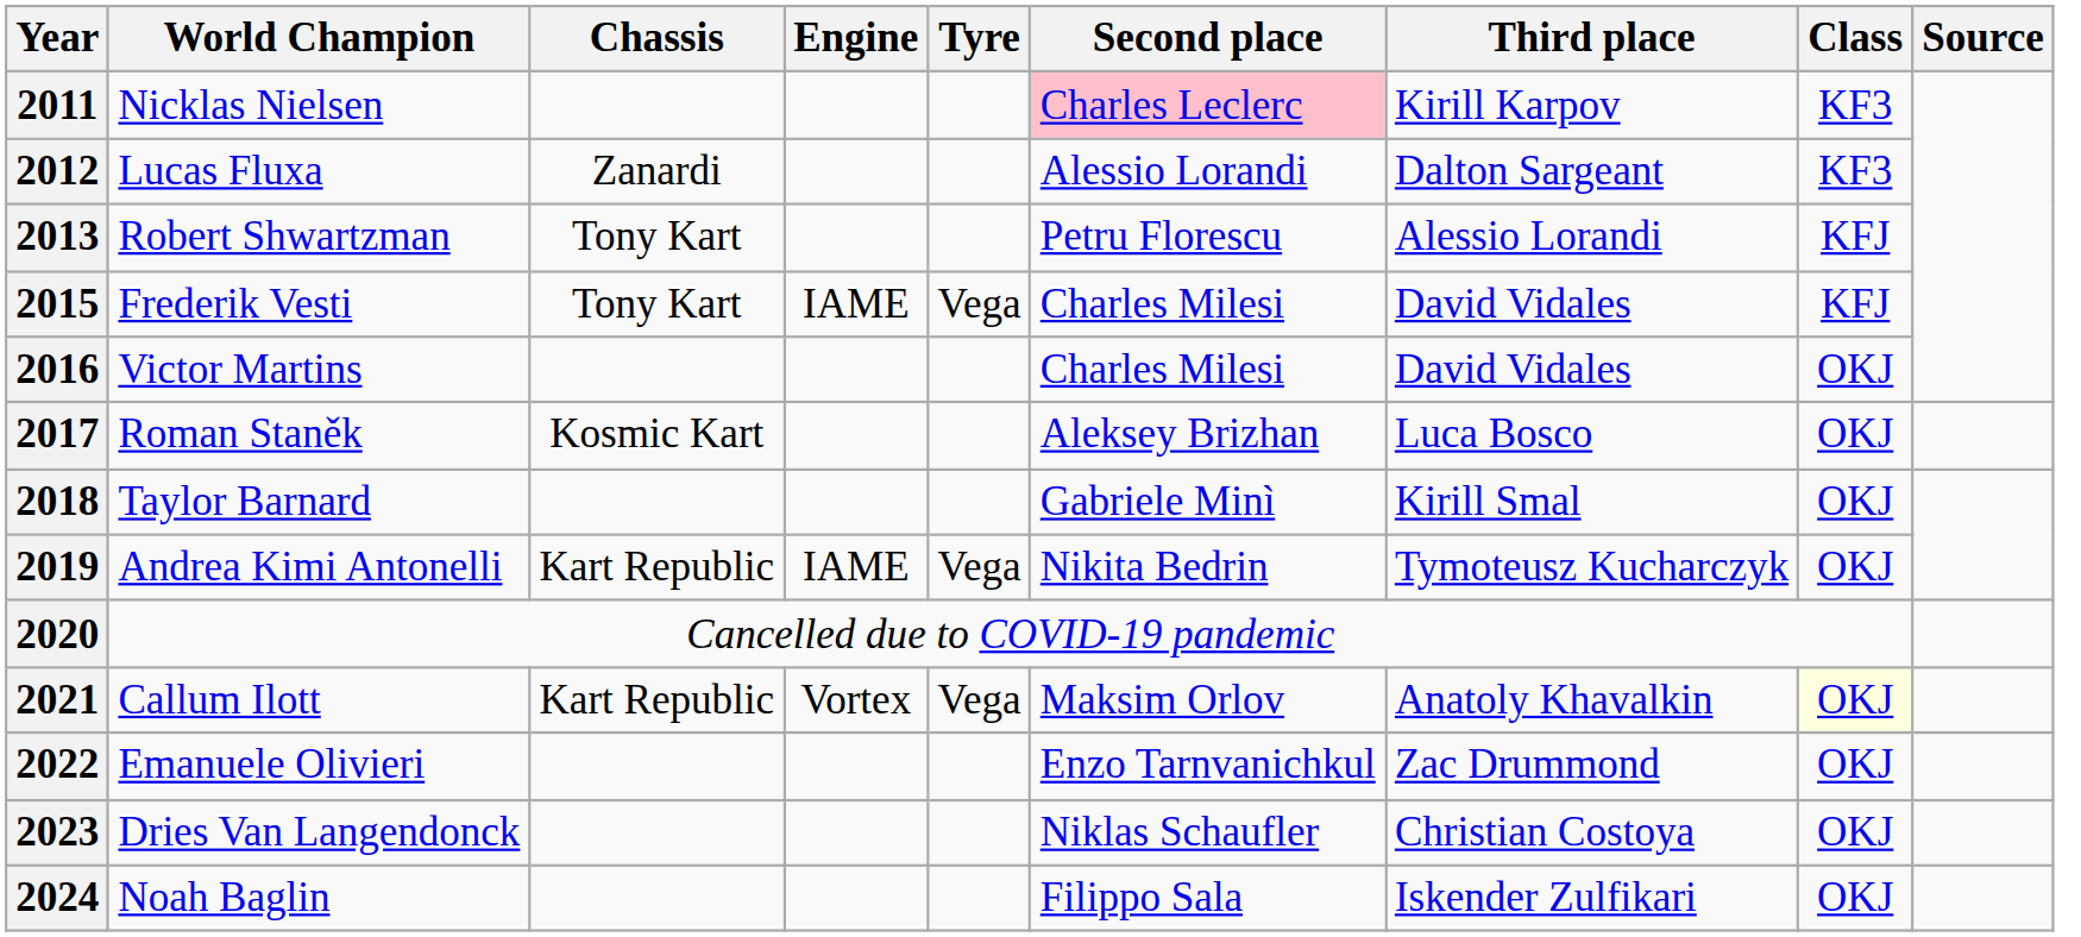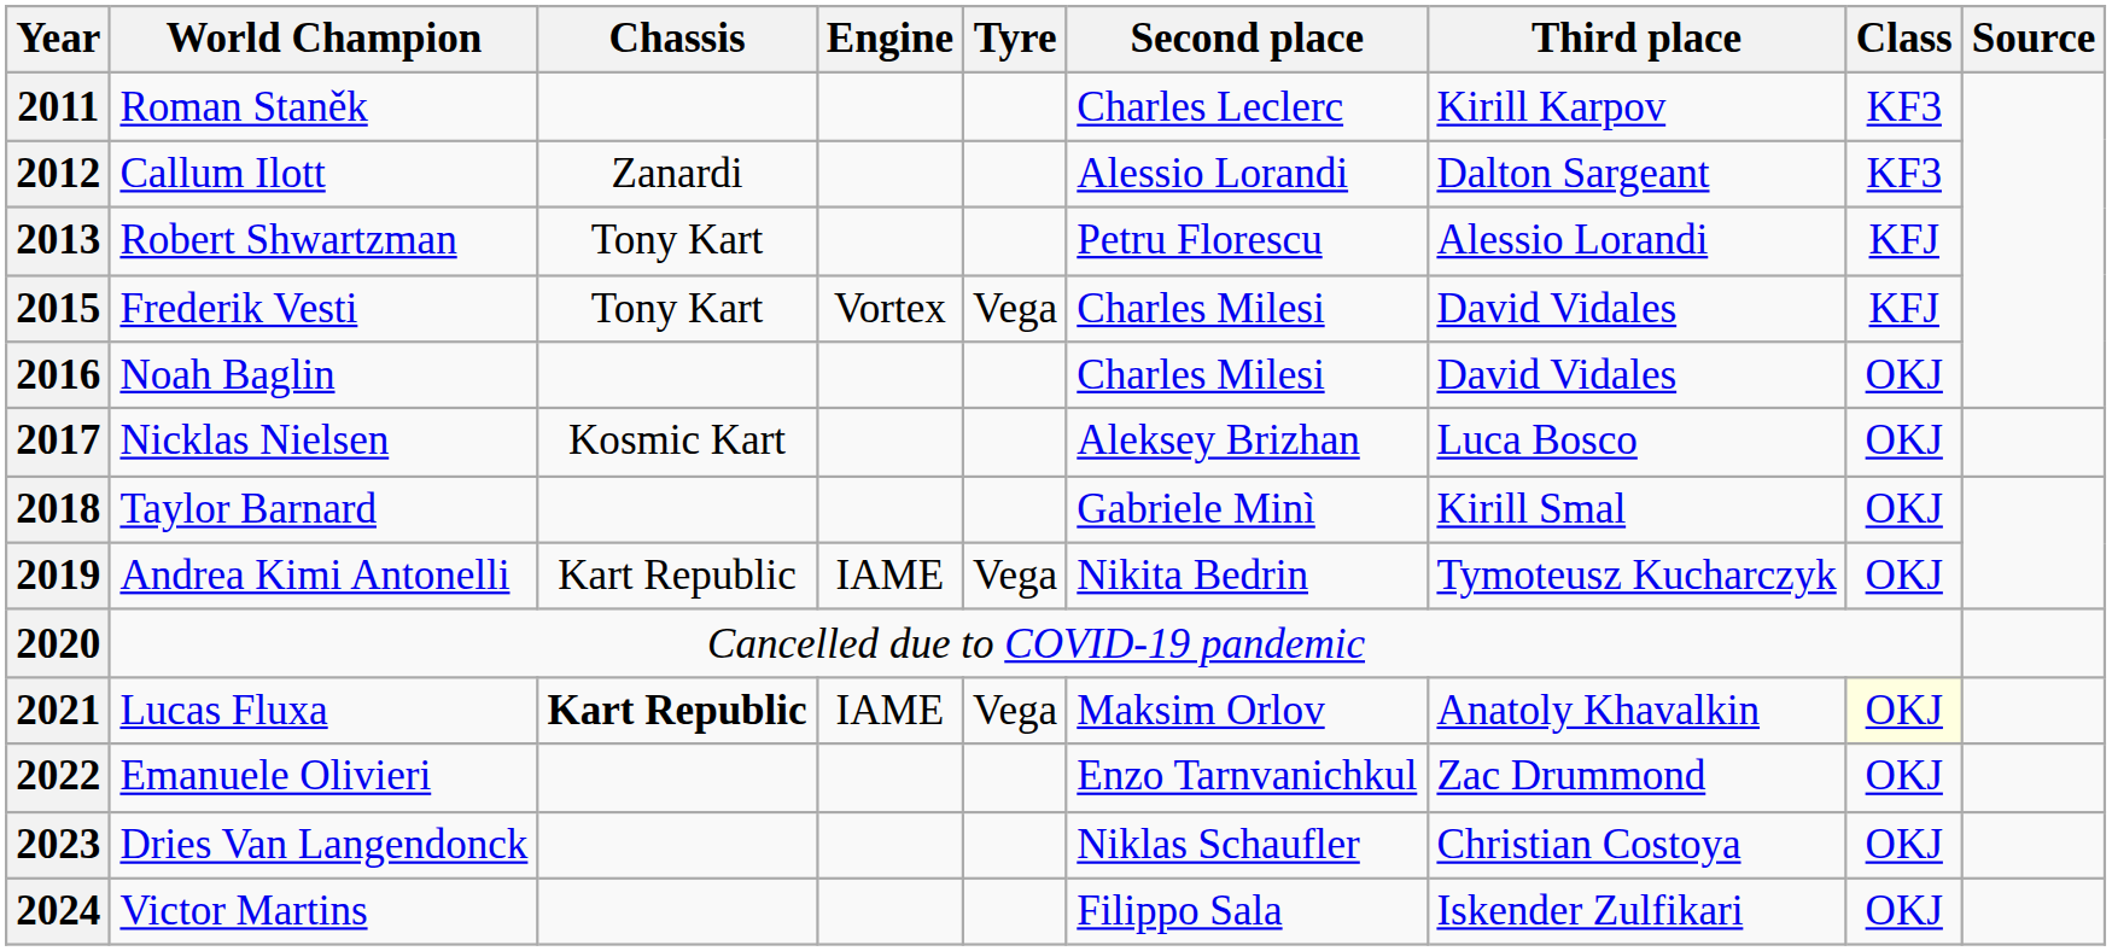2011 | World Champion: Nicklas Nielsen -> Roman Staněk
2011 | Second place: pink background -> no background
2012 | World Champion: Lucas Fluxa -> Callum Ilott
2015 | Engine: IAME -> Vortex
2016 | World Champion: Victor Martins -> Noah Baglin
2017 | World Champion: Roman Staněk -> Nicklas Nielsen
2021 | World Champion: Callum Ilott -> Lucas Fluxa
2021 | Chassis: normal -> bold
2021 | Engine: Vortex -> IAME
2024 | World Champion: Noah Baglin -> Victor Martins
